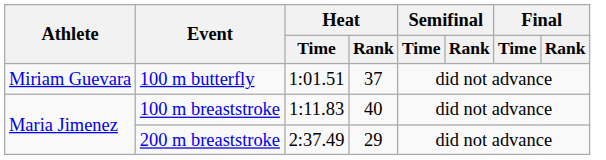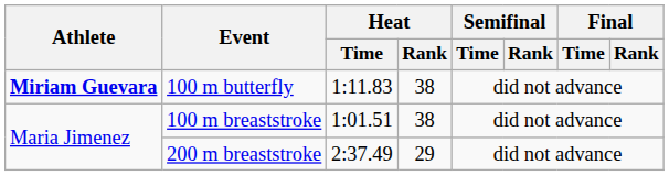100 m butterfly | Athlete: normal -> bold
100 m butterfly | Heat / Time: 1:01.51 -> 1:11.83
100 m butterfly | Heat / Rank: 37 -> 38
100 m breaststroke | Heat / Time: 1:11.83 -> 1:01.51
100 m breaststroke | Heat / Rank: 40 -> 38
